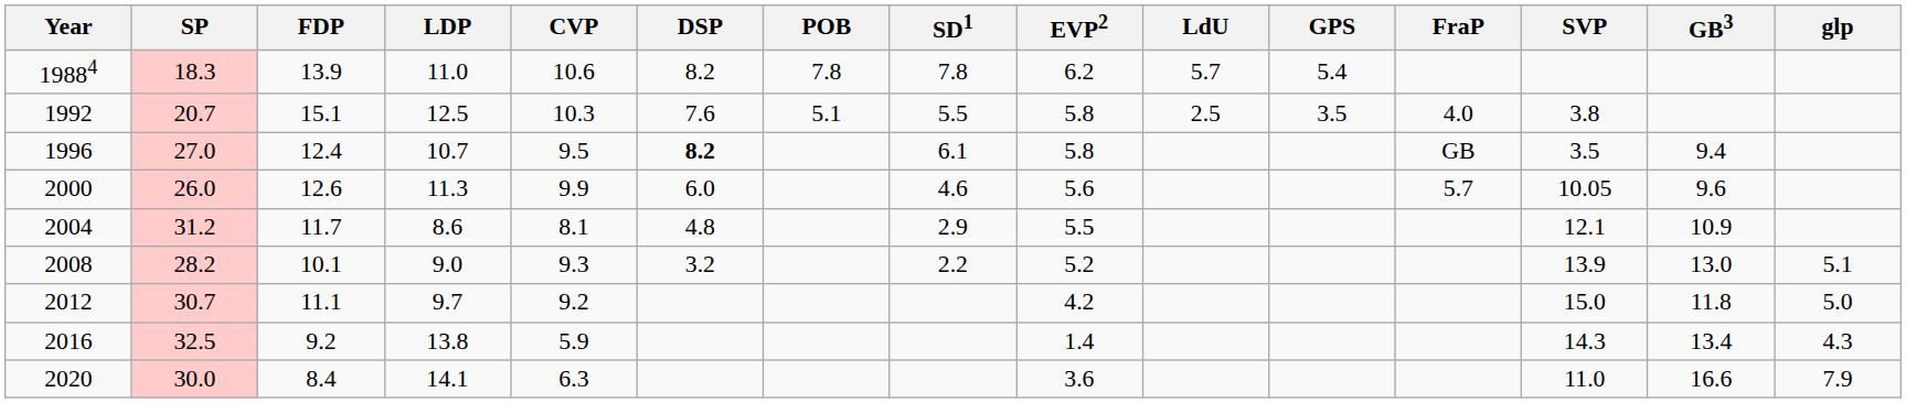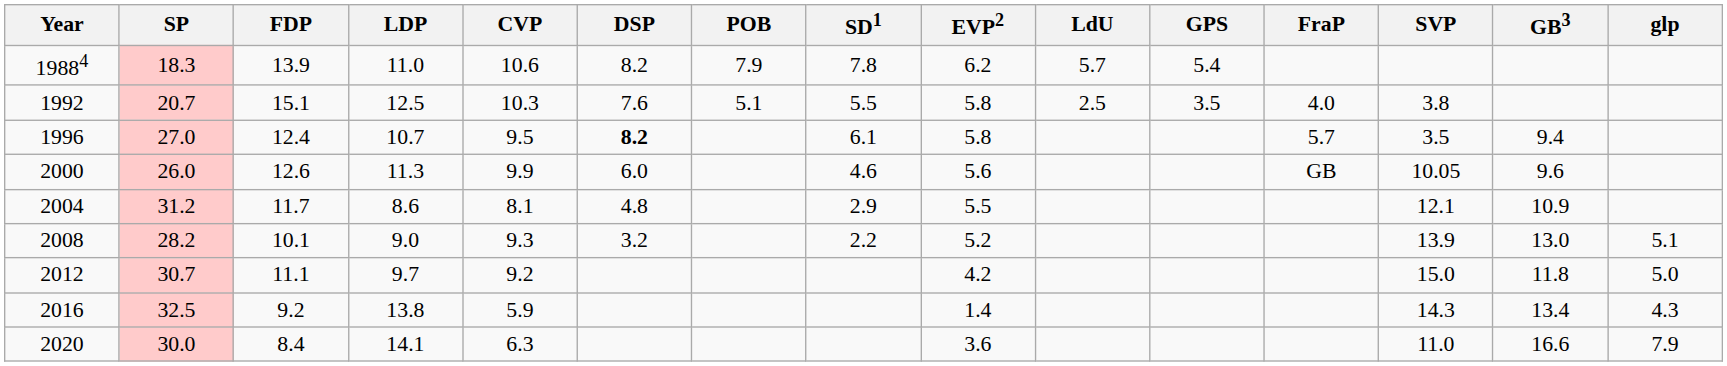19884 | POB: 7.8 -> 7.9
1996 | FraP: GB -> 5.7
2000 | FraP: 5.7 -> GB
